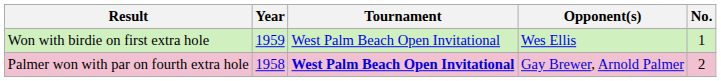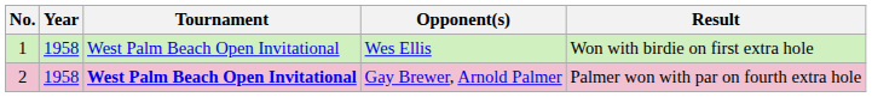columns swapped: No. <-> Result
Wes Ellis | Year: 1959 -> 1958
